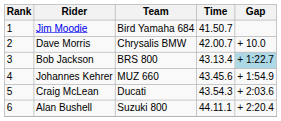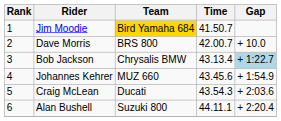Jim Moodie | Team: no background -> gold background
Dave Morris | Team: Chrysalis BMW -> BRS 800
Bob Jackson | Team: BRS 800 -> Chrysalis BMW
